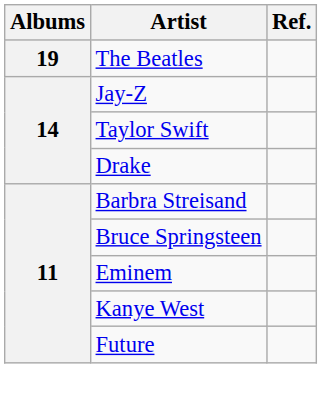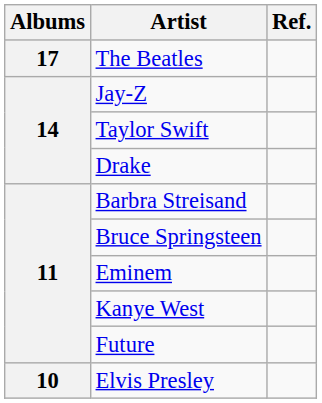The Beatles | Albums: 19 -> 17
+ row: 10 | Elvis Presley
